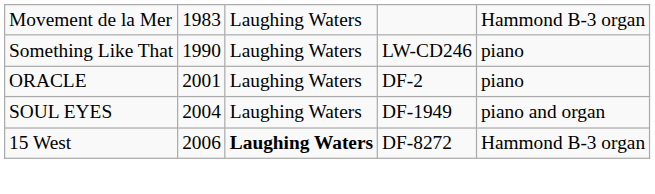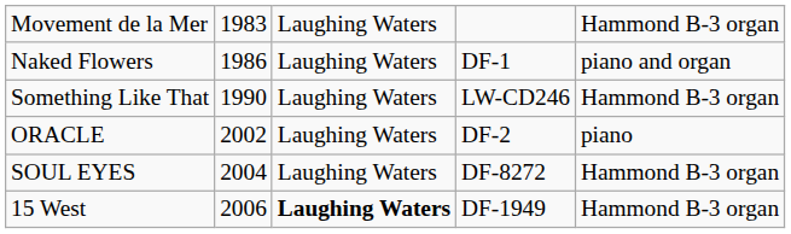+ row: Naked Flowers | 1986 | Laughing Waters | DF-1 | piano and organ
Something Like That | column 5: piano -> Hammond B-3 organ
ORACLE | column 2: 2001 -> 2002
SOUL EYES | column 4: DF-1949 -> DF-8272
SOUL EYES | column 5: piano and organ -> Hammond B-3 organ
15 West | column 4: DF-8272 -> DF-1949
